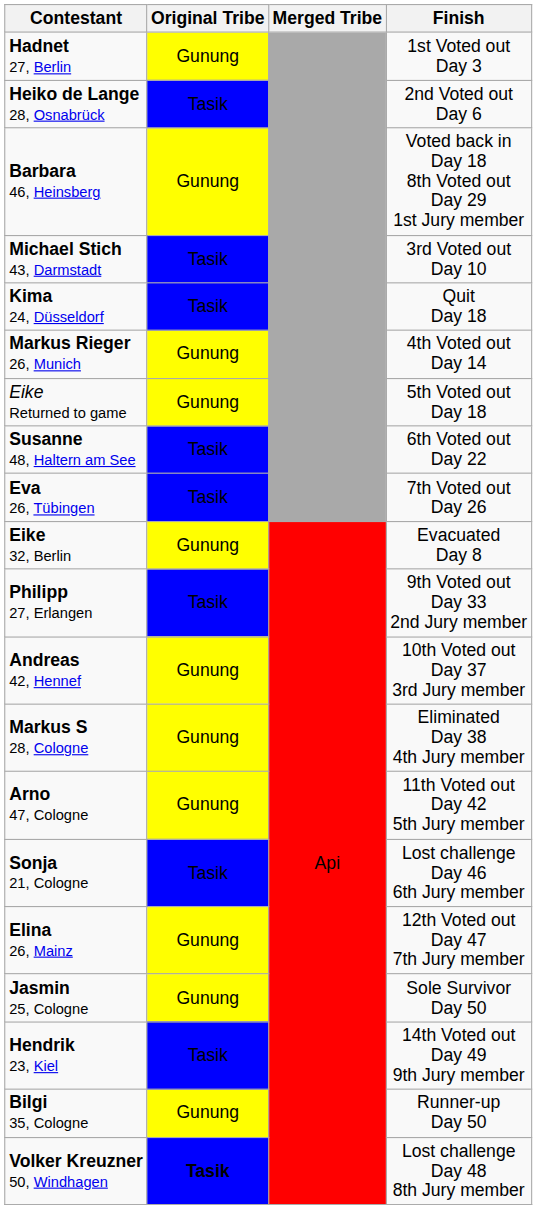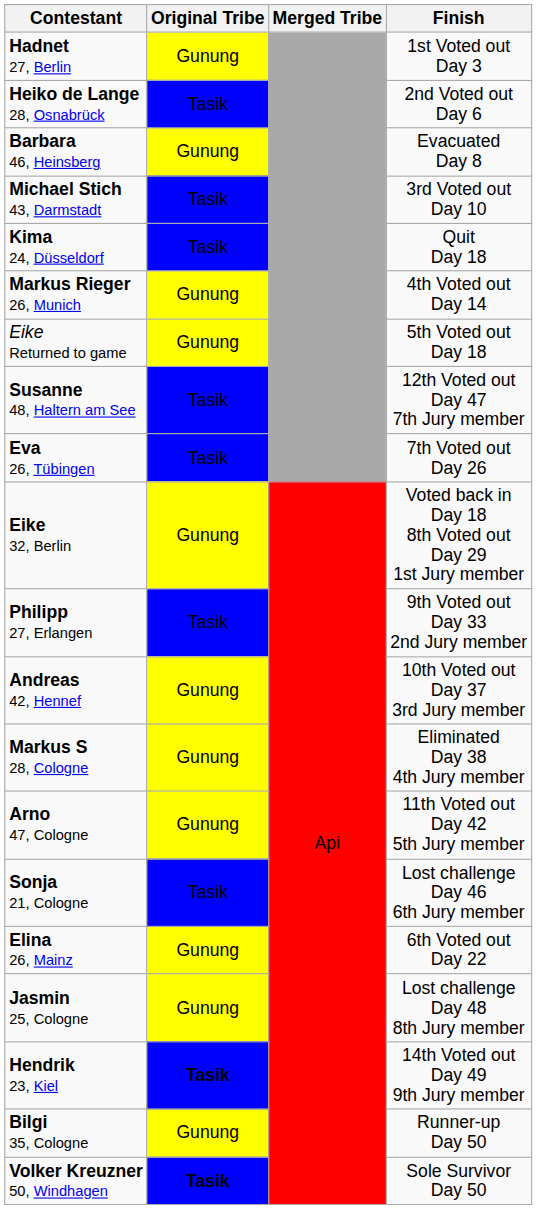Barbara 46, Heinsberg | Finish: Voted back in Day 18 8th Voted out Day 29 1st Jury member -> Evacuated Day 8
Susanne 48, Haltern am See | Finish: 6th Voted out Day 22 -> 12th Voted out Day 47 7th Jury member
Eike 32, Berlin | Finish: Evacuated Day 8 -> Voted back in Day 18 8th Voted out Day 29 1st Jury member
Elina 26, Mainz | Finish: 12th Voted out Day 47 7th Jury member -> 6th Voted out Day 22
Jasmin 25, Cologne | Finish: Sole Survivor Day 50 -> Lost challenge Day 48 8th Jury member
Hendrik 23, Kiel | Original Tribe: normal -> bold
Volker Kreuzner 50, Windhagen | Finish: Lost challenge Day 48 8th Jury member -> Sole Survivor Day 50
